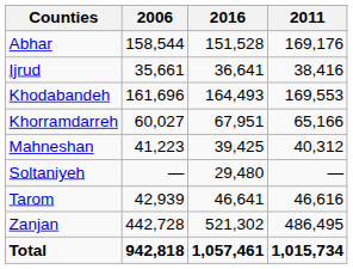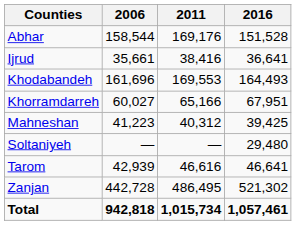columns swapped: 2011 <-> 2016
